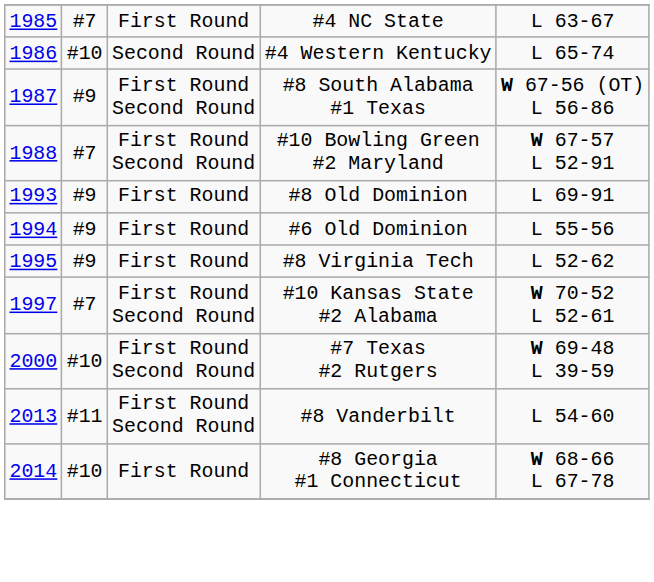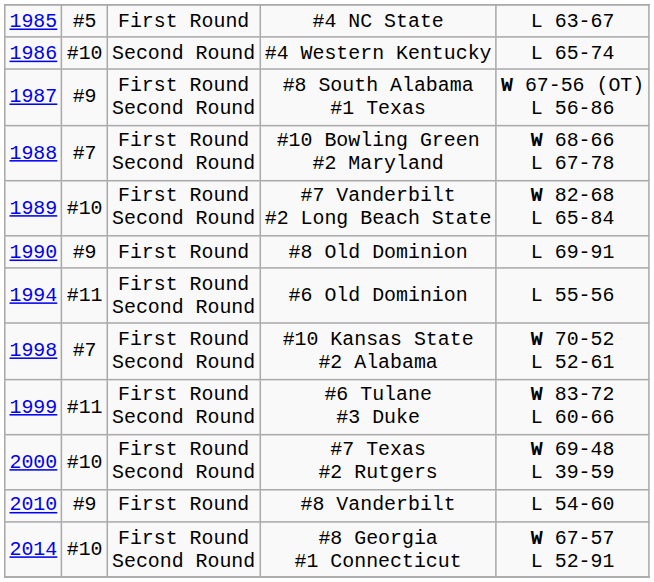#4 NC State | column 2: #7 -> #5
#10 Bowling Green #2 Maryland | column 5: W 67-57 L 52-91 -> W 68-66 L 67-78
+ row: 1989 | #10 | First Round Second Round | #7 Vanderbilt #2 Long Beach State | W 82-68 L 65-84
#8 Old Dominion | column 1: 1993 -> 1990
#6 Old Dominion | column 2: #9 -> #11
#6 Old Dominion | column 3: First Round -> First Round Second Round
- row: 1995 | #9 | First Round | #8 Virginia Tech | L 52-62
#10 Kansas State #2 Alabama | column 1: 1997 -> 1998
+ row: 1999 | #11 | First Round Second Round | #6 Tulane #3 Duke | W 83-72 L 60-66
#8 Vanderbilt | column 1: 2013 -> 2010
#8 Vanderbilt | column 2: #11 -> #9
#8 Vanderbilt | column 3: First Round Second Round -> First Round
#8 Georgia #1 Connecticut | column 3: First Round -> First Round Second Round
#8 Georgia #1 Connecticut | column 5: W 68-66 L 67-78 -> W 67-57 L 52-91
